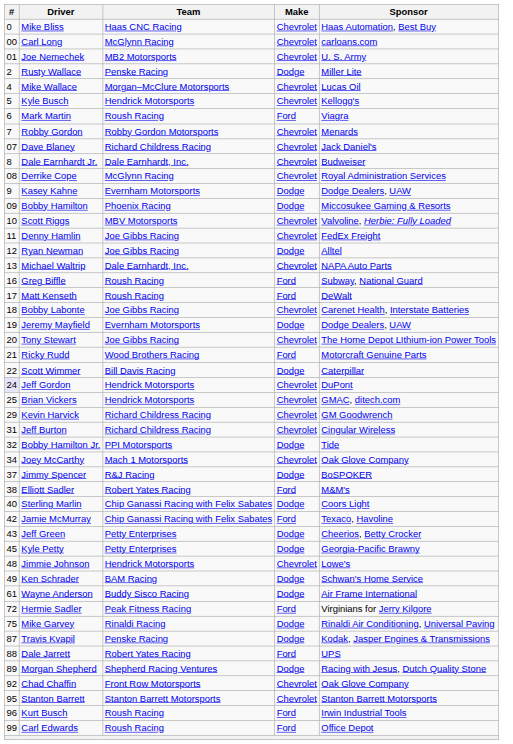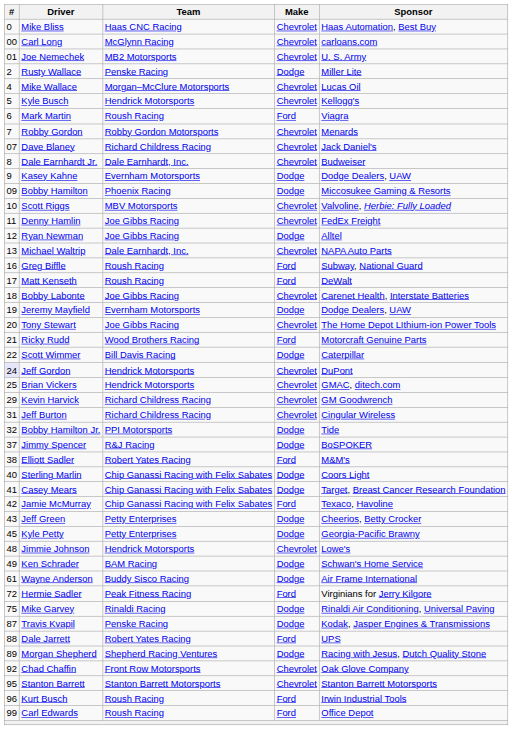- row: 08 | Derrike Cope | McGlynn Racing | Chevrolet | Royal Administration Services
- row: 34 | Joey McCarthy | Mach 1 Motorsports | Chevrolet | Oak Glove Company
+ row: 41 | Casey Mears | Chip Ganassi Racing with Felix Sabates | Dodge | Target, Breast Cancer Research Foundation
